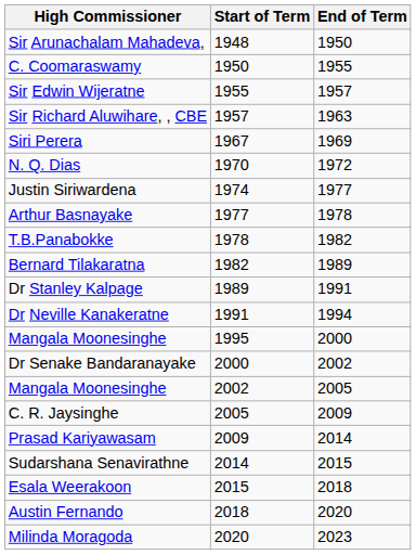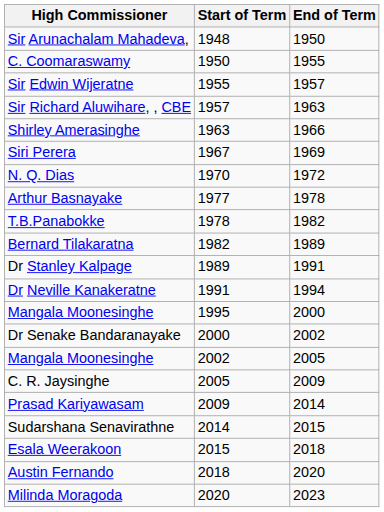+ row: Shirley Amerasinghe | 1963 | 1966
- row: Justin Siriwardena | 1974 | 1977
